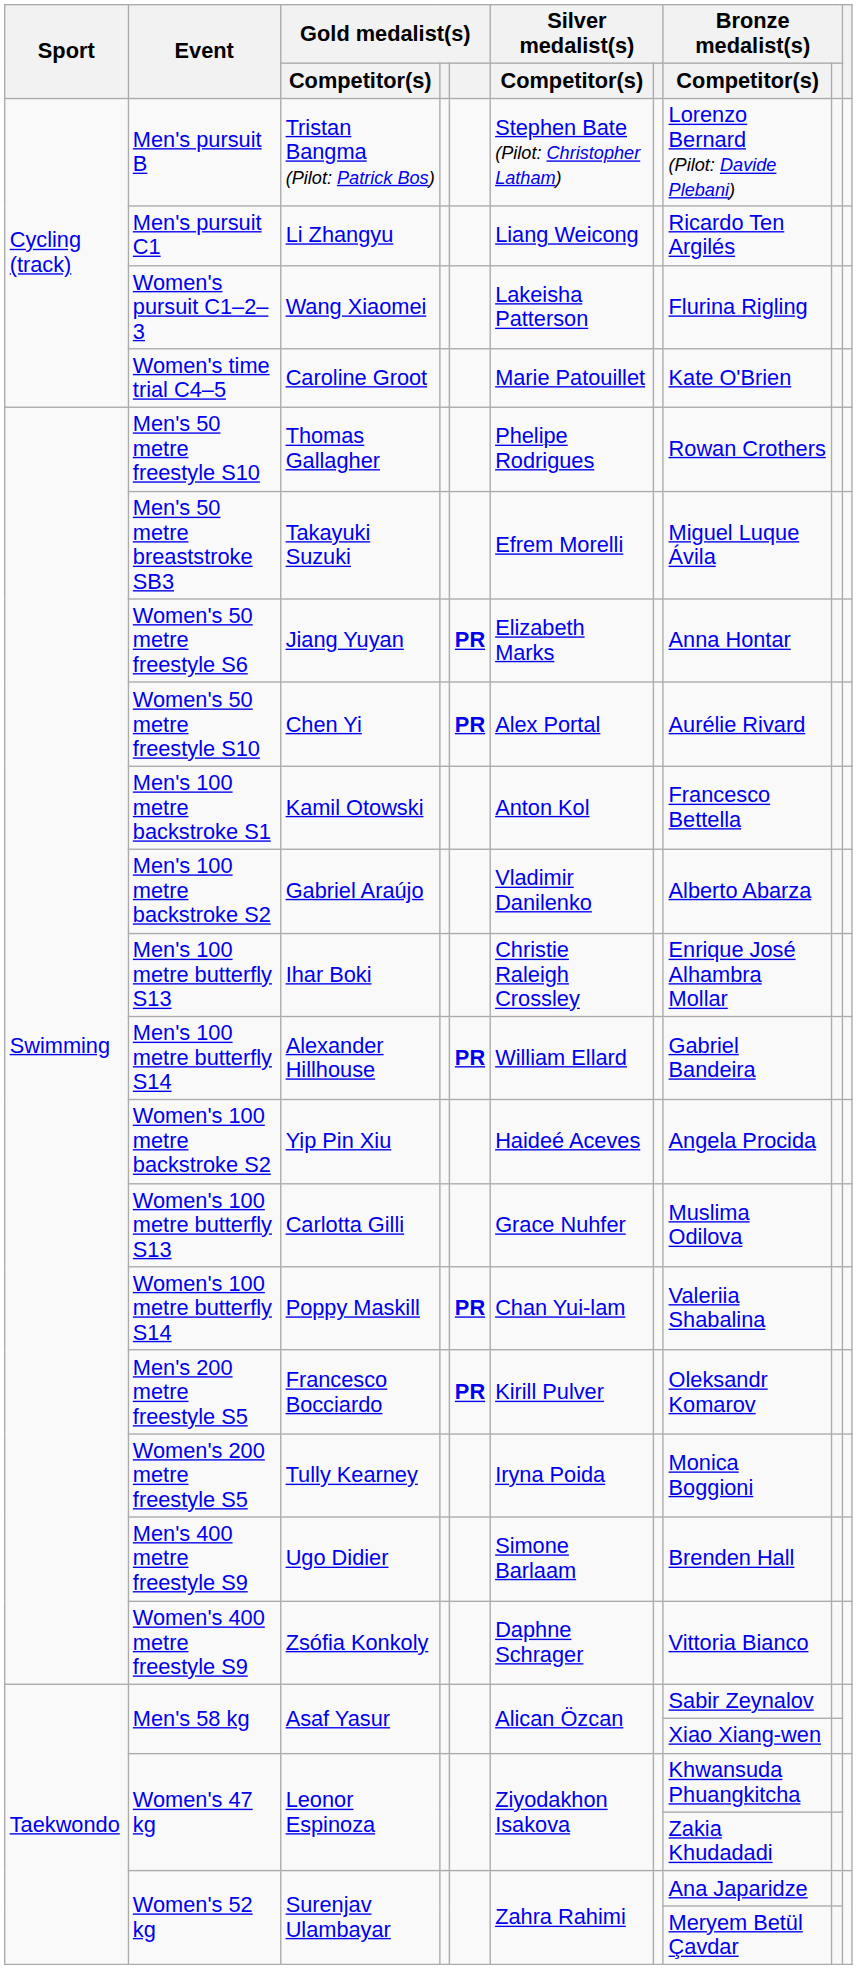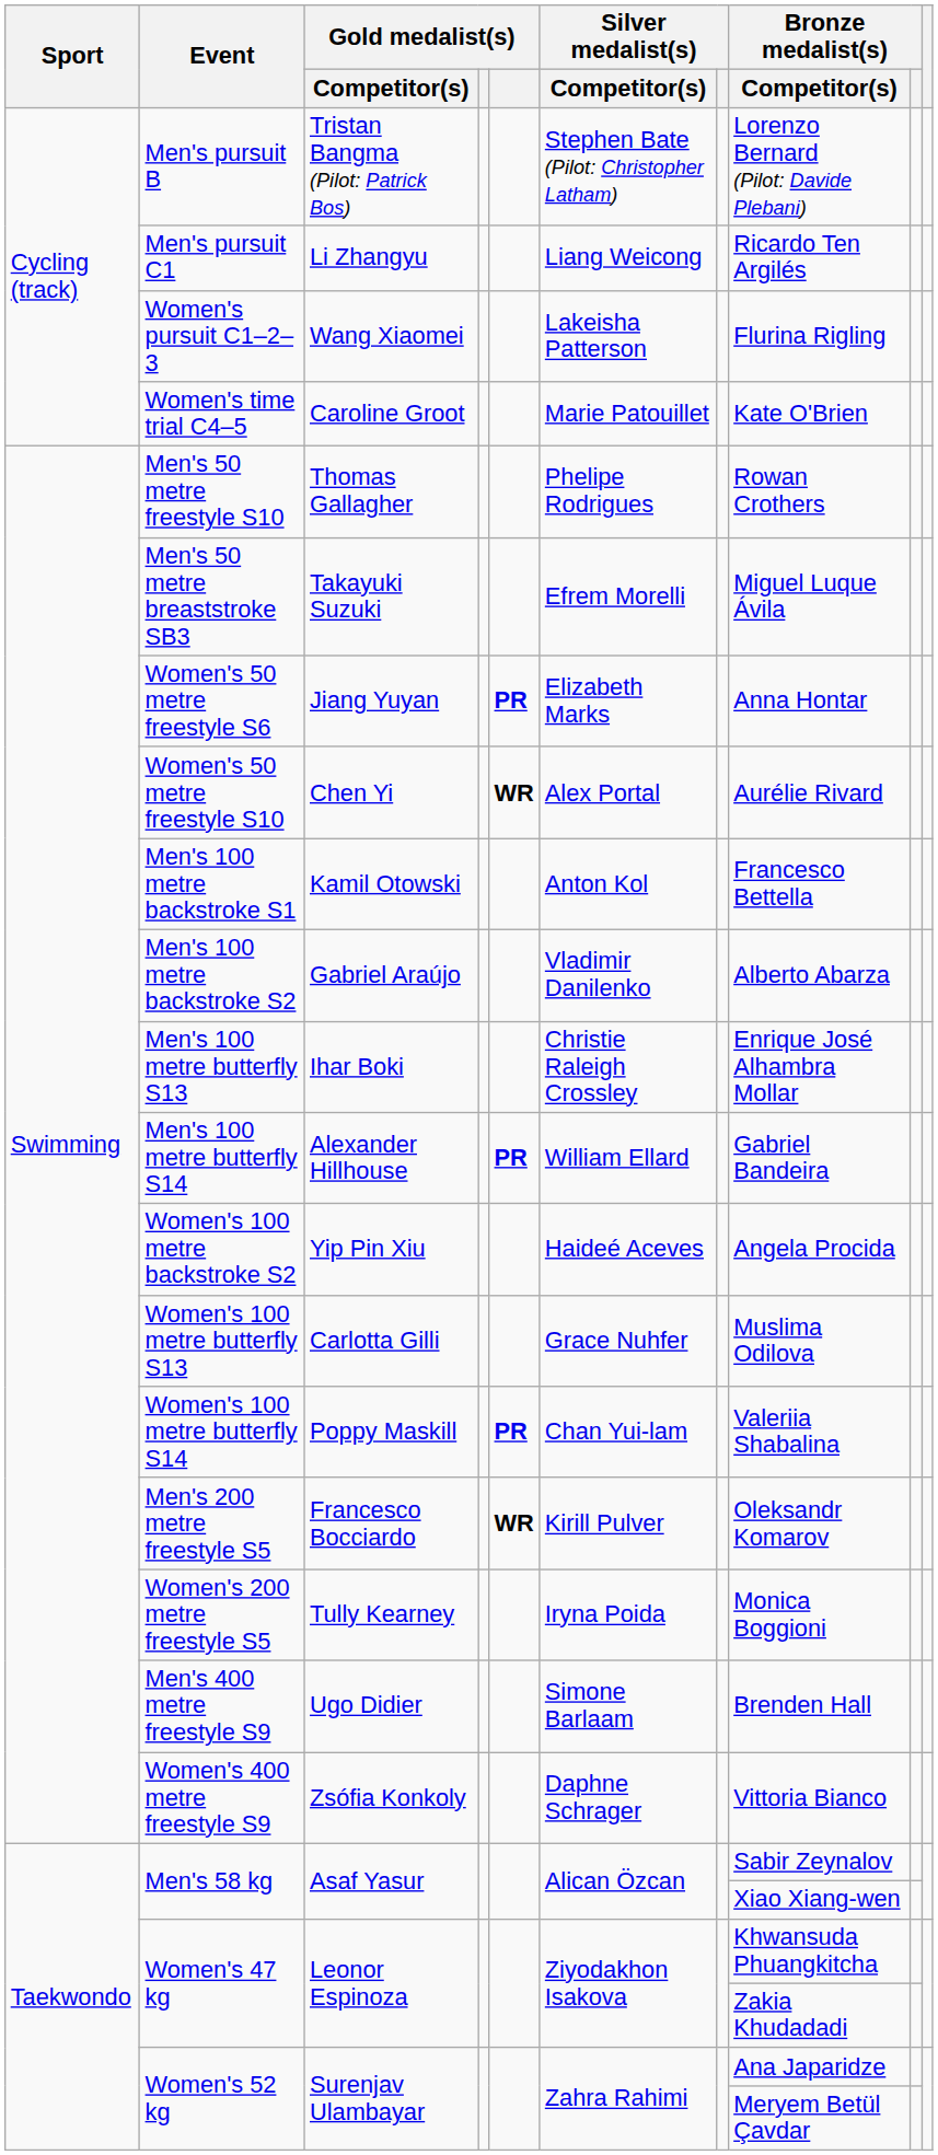Women's 50 metre freestyle S10 | column 5: PR -> WR
Men's 200 metre freestyle S5 | column 5: PR -> WR
